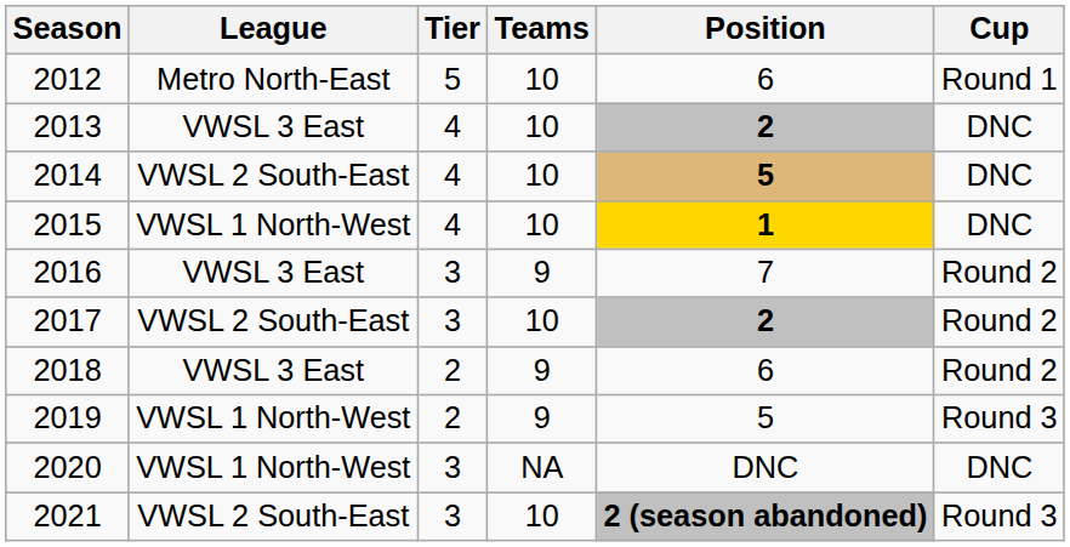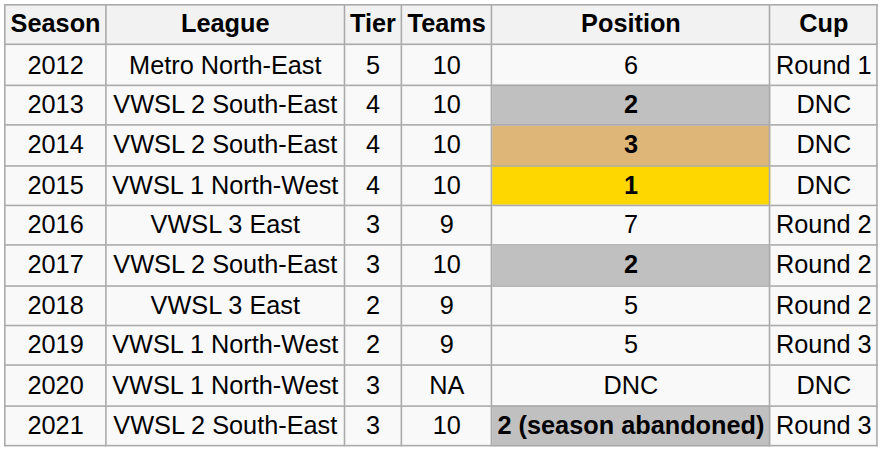2013 | League: VWSL 3 East -> VWSL 2 South-East
2014 | Position: 5 -> 3
2018 | Position: 6 -> 5
